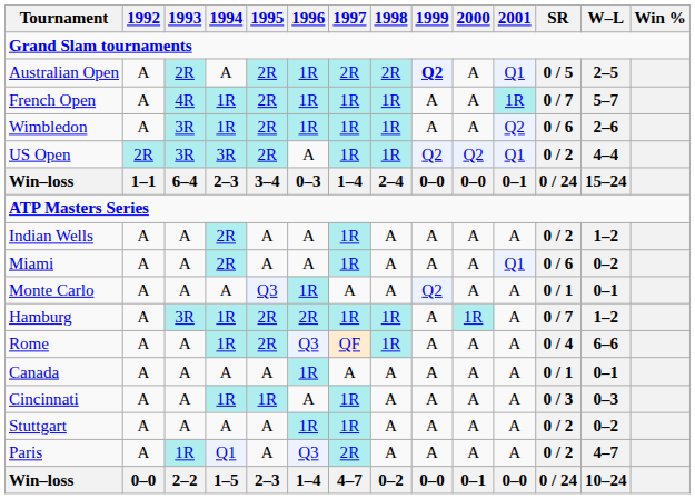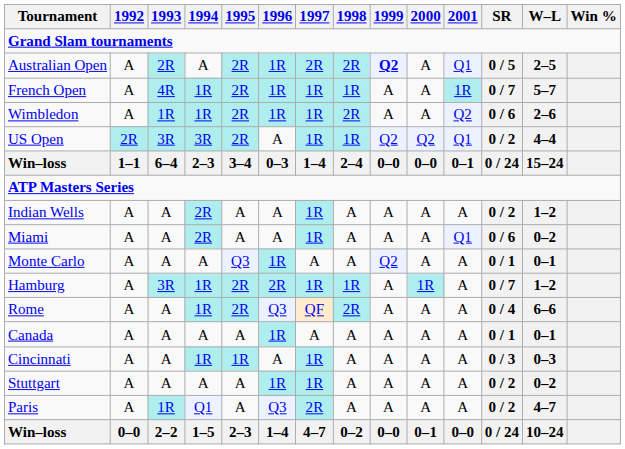Wimbledon | 1993: 3R -> 1R
Wimbledon | 1998: 1R -> 2R
Rome | 1998: 1R -> 2R
